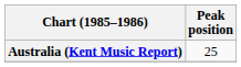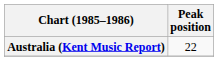Australia (Kent Music Report) | Peak position: 25 -> 22
